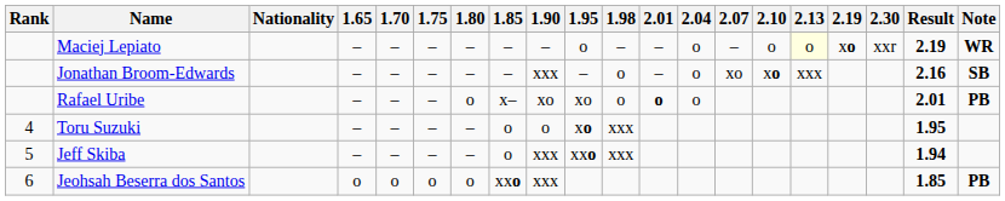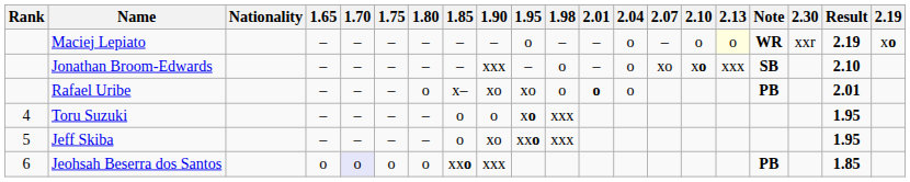columns swapped: 2.19 <-> Note
Jonathan Broom-Edwards | Result: 2.16 -> 2.10
Jeff Skiba | 1.90: xxx -> xo
Jeff Skiba | Result: 1.94 -> 1.95
Jeohsah Beserra dos Santos | 1.70: no background -> lavender background
